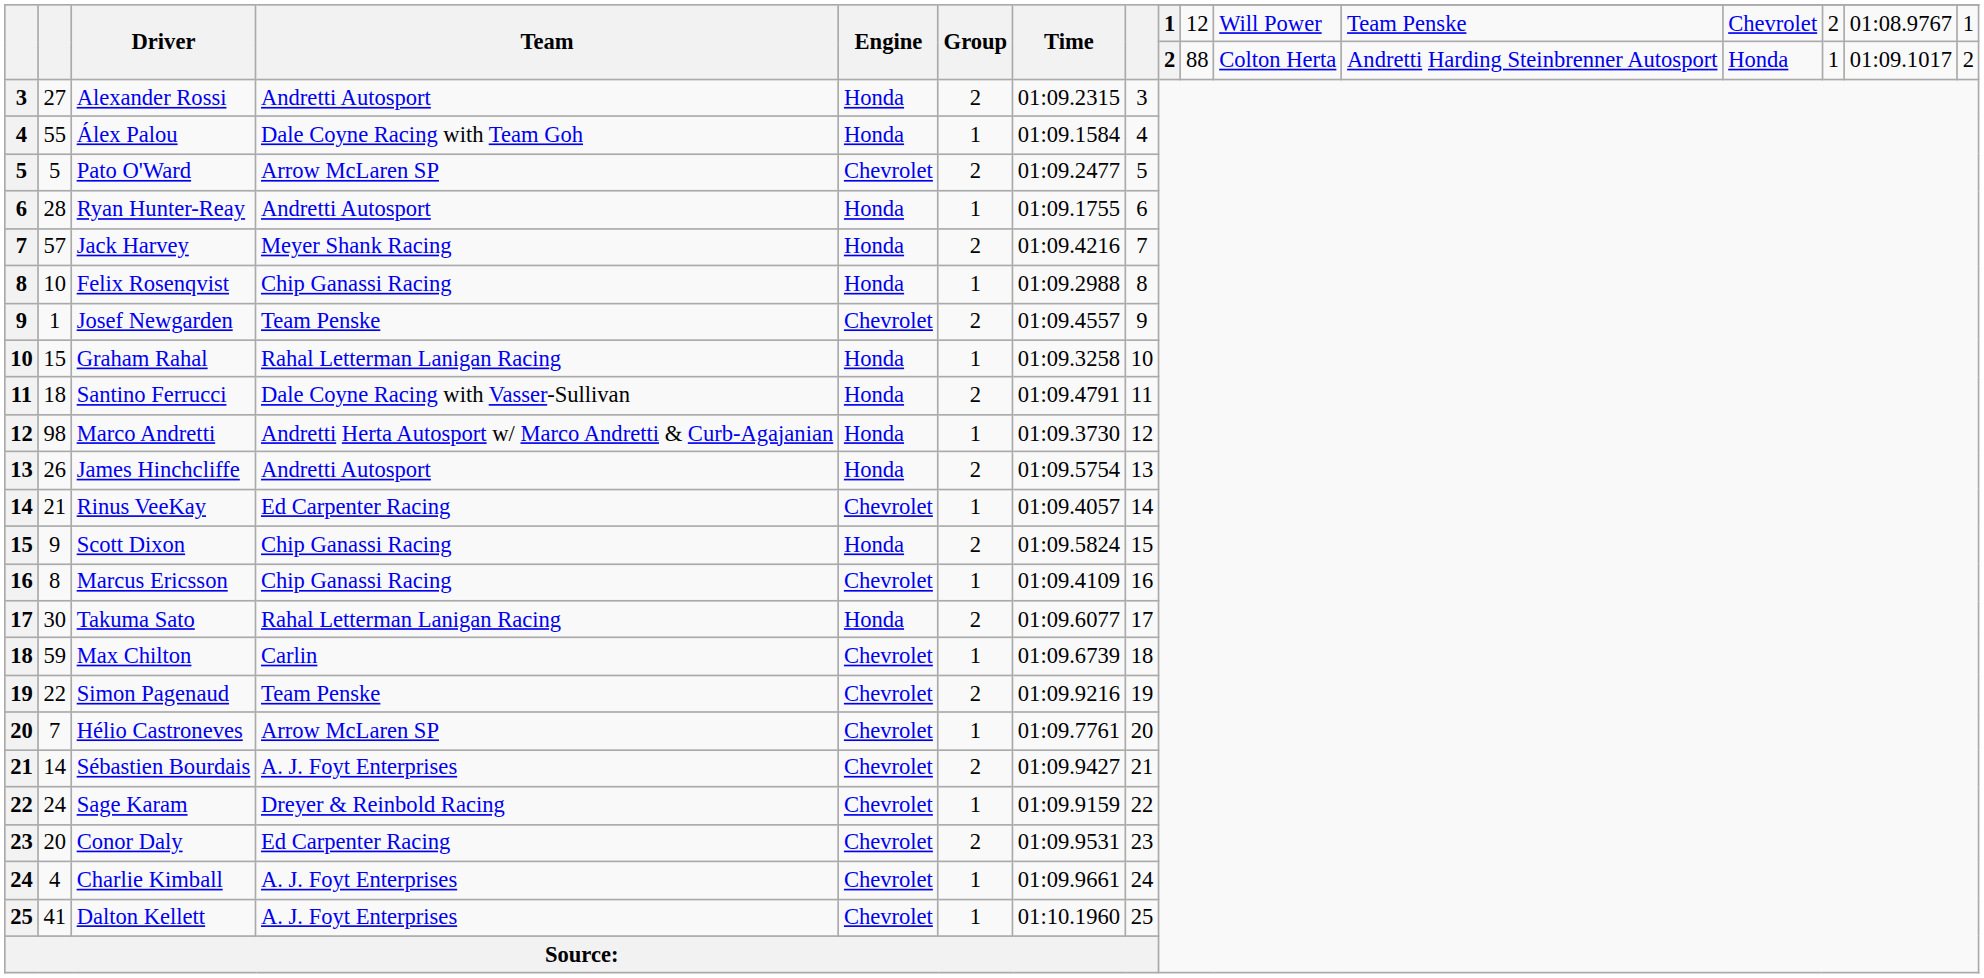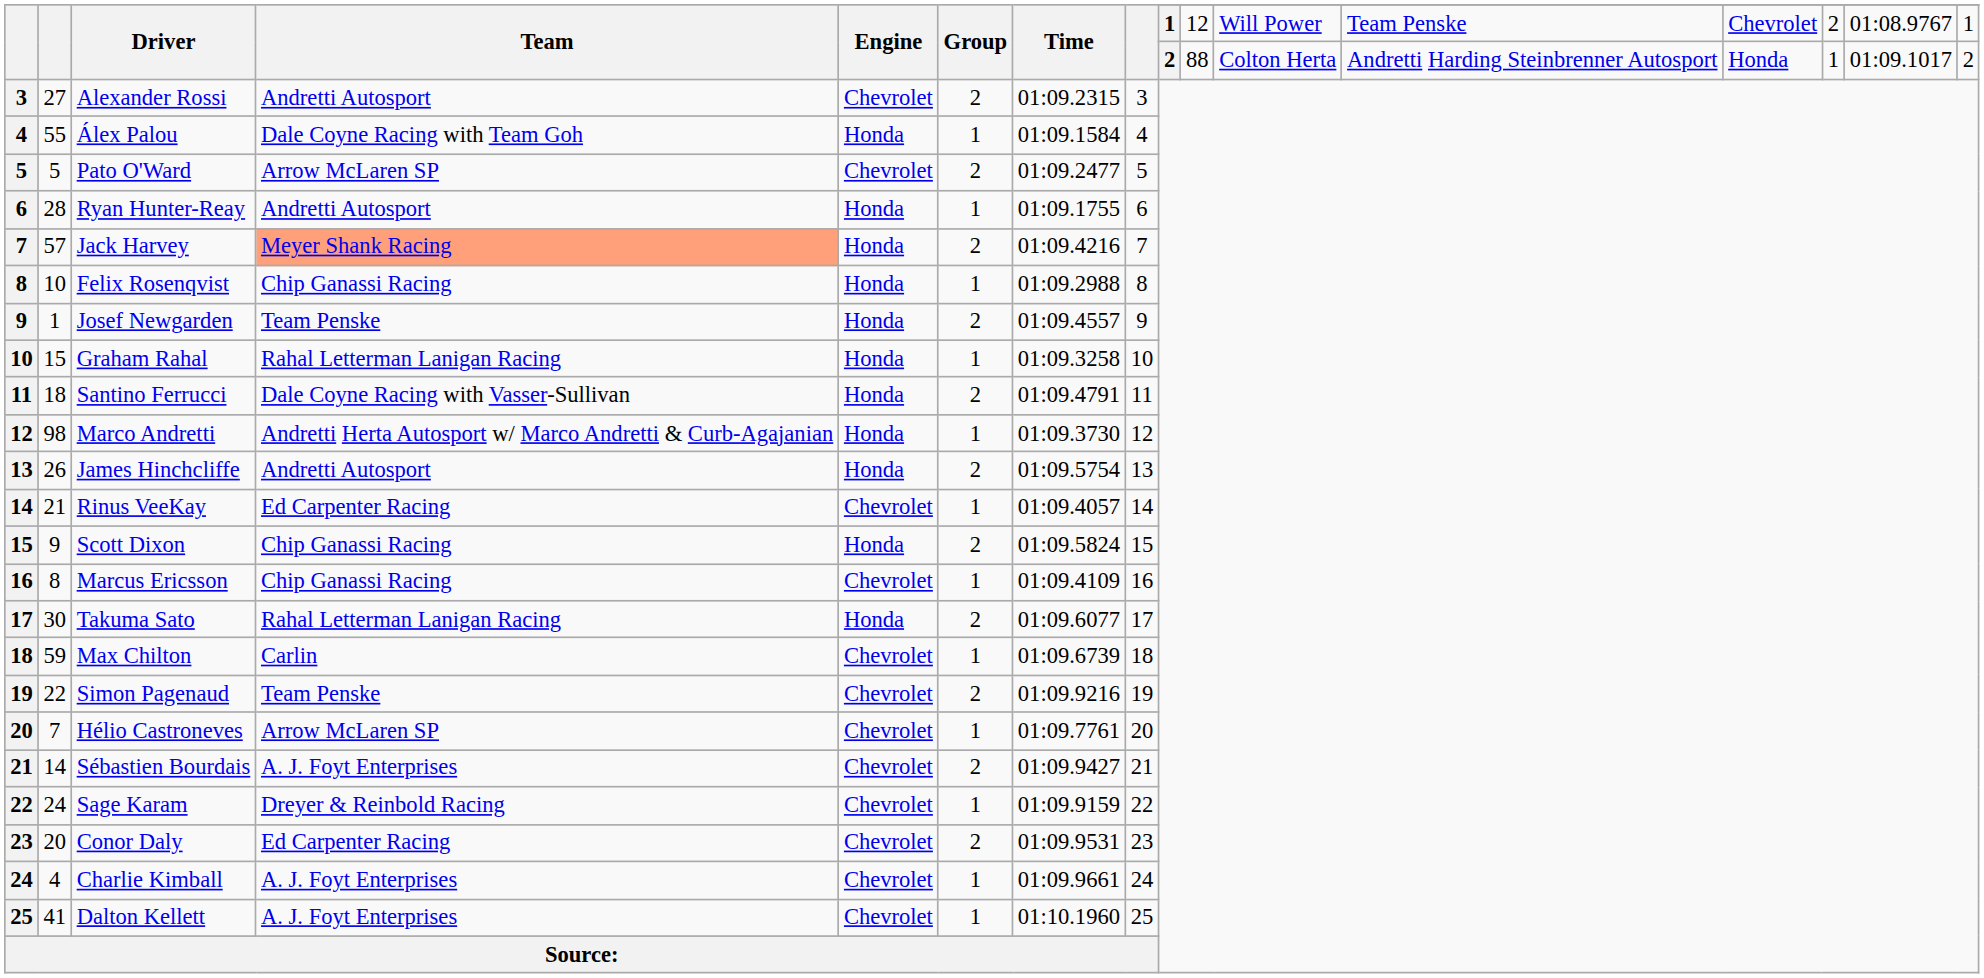Alexander Rossi | Engine: Honda -> Chevrolet
Jack Harvey | Team: no background -> lightsalmon background
Josef Newgarden | Engine: Chevrolet -> Honda
